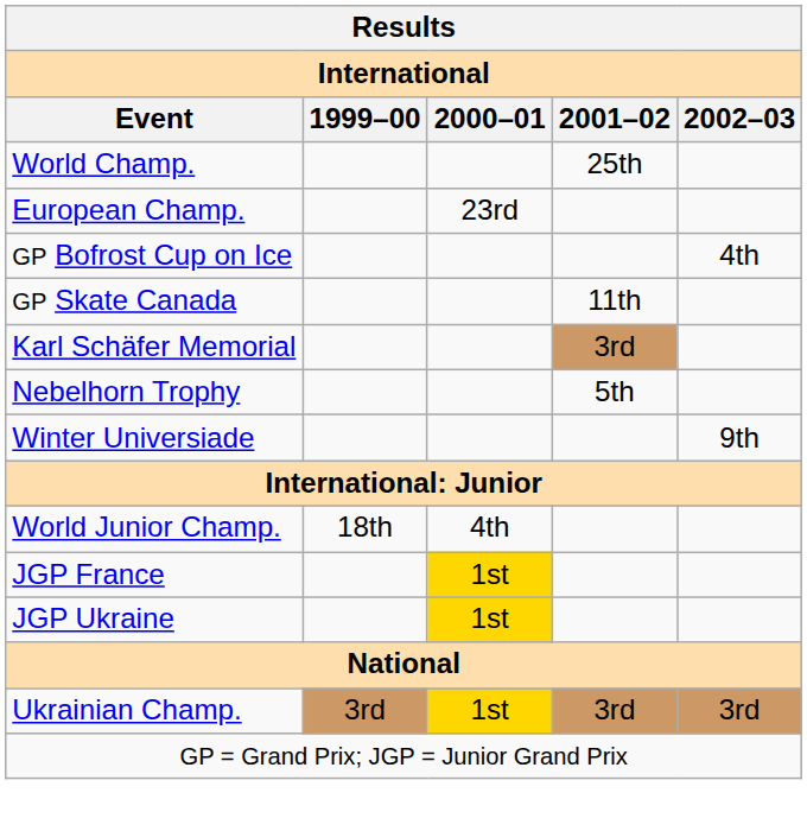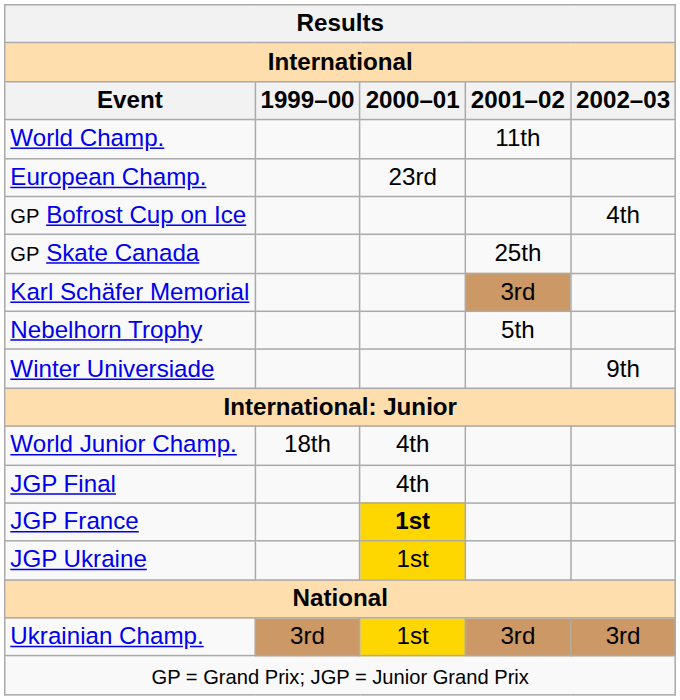World Champ. | 2001–02: 25th -> 11th
GP Skate Canada | 2001–02: 11th -> 25th
+ row: JGP Final | 4th
JGP France | 2000–01: normal -> bold
